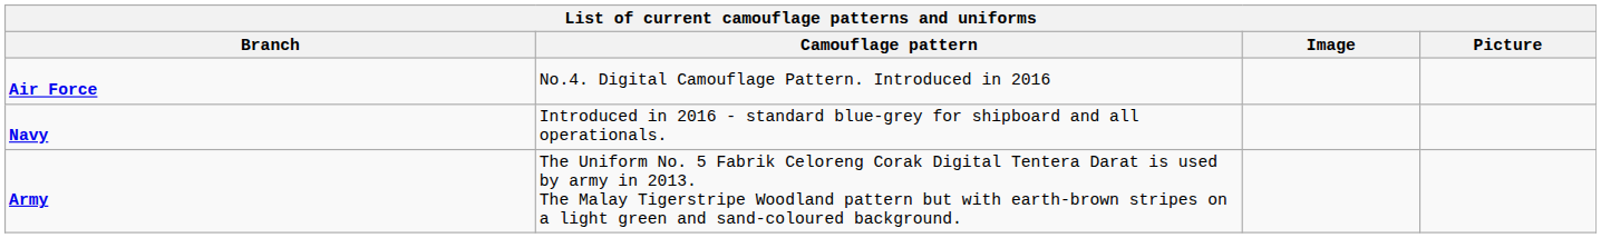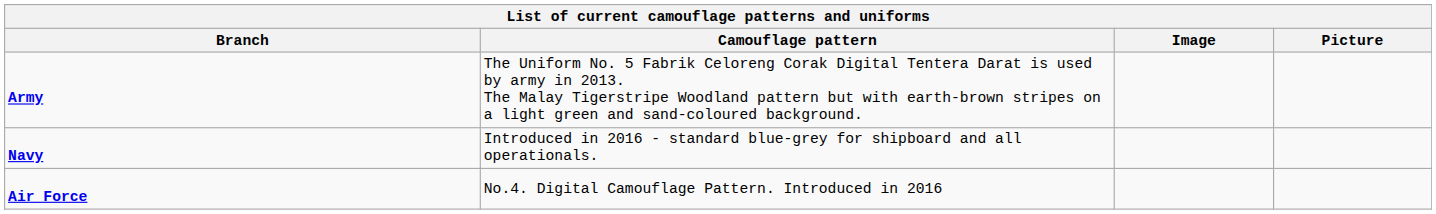rows swapped: Army <-> Air Force
